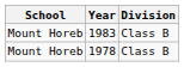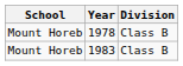rows swapped: 1978 <-> 1983
